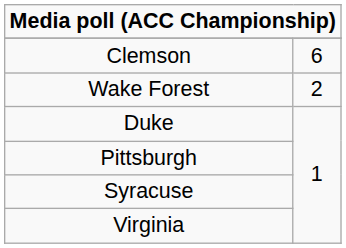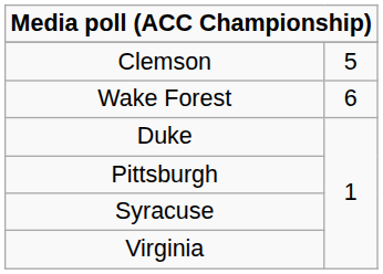Clemson | column 2: 6 -> 5
Wake Forest | column 2: 2 -> 6
